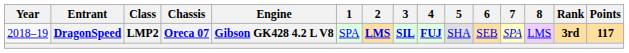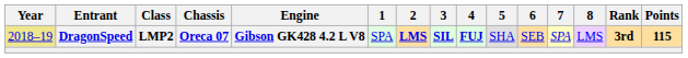DragonSpeed | Year: no background -> khaki background
DragonSpeed | Points: 117 -> 115
